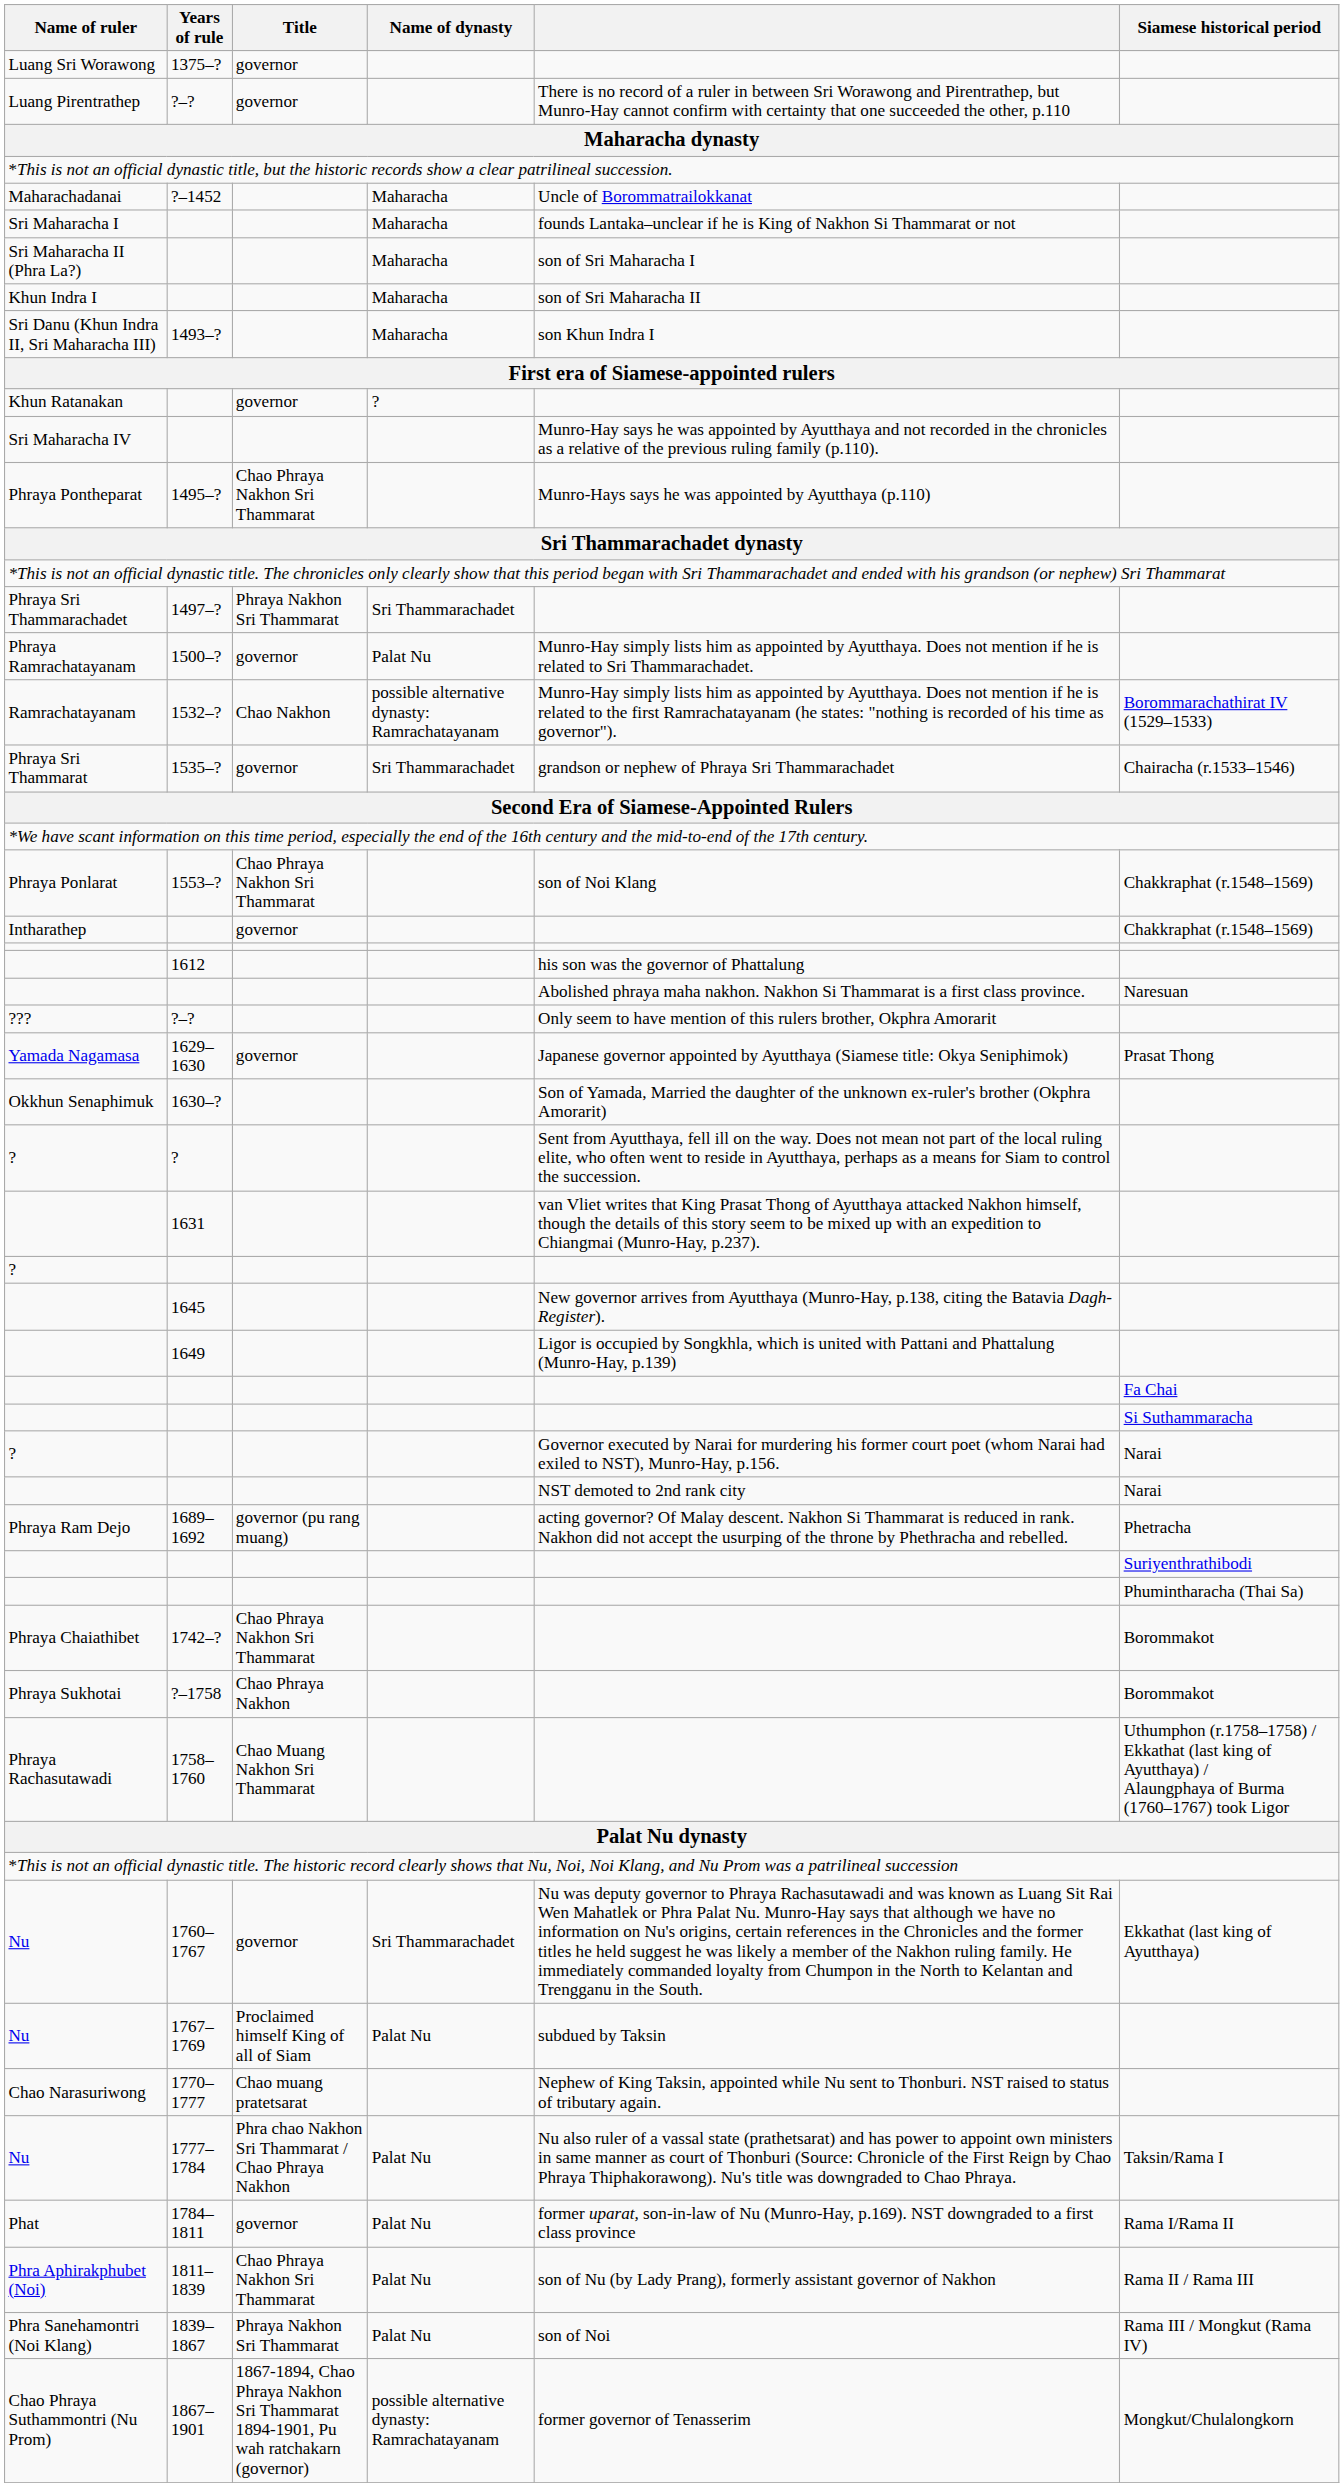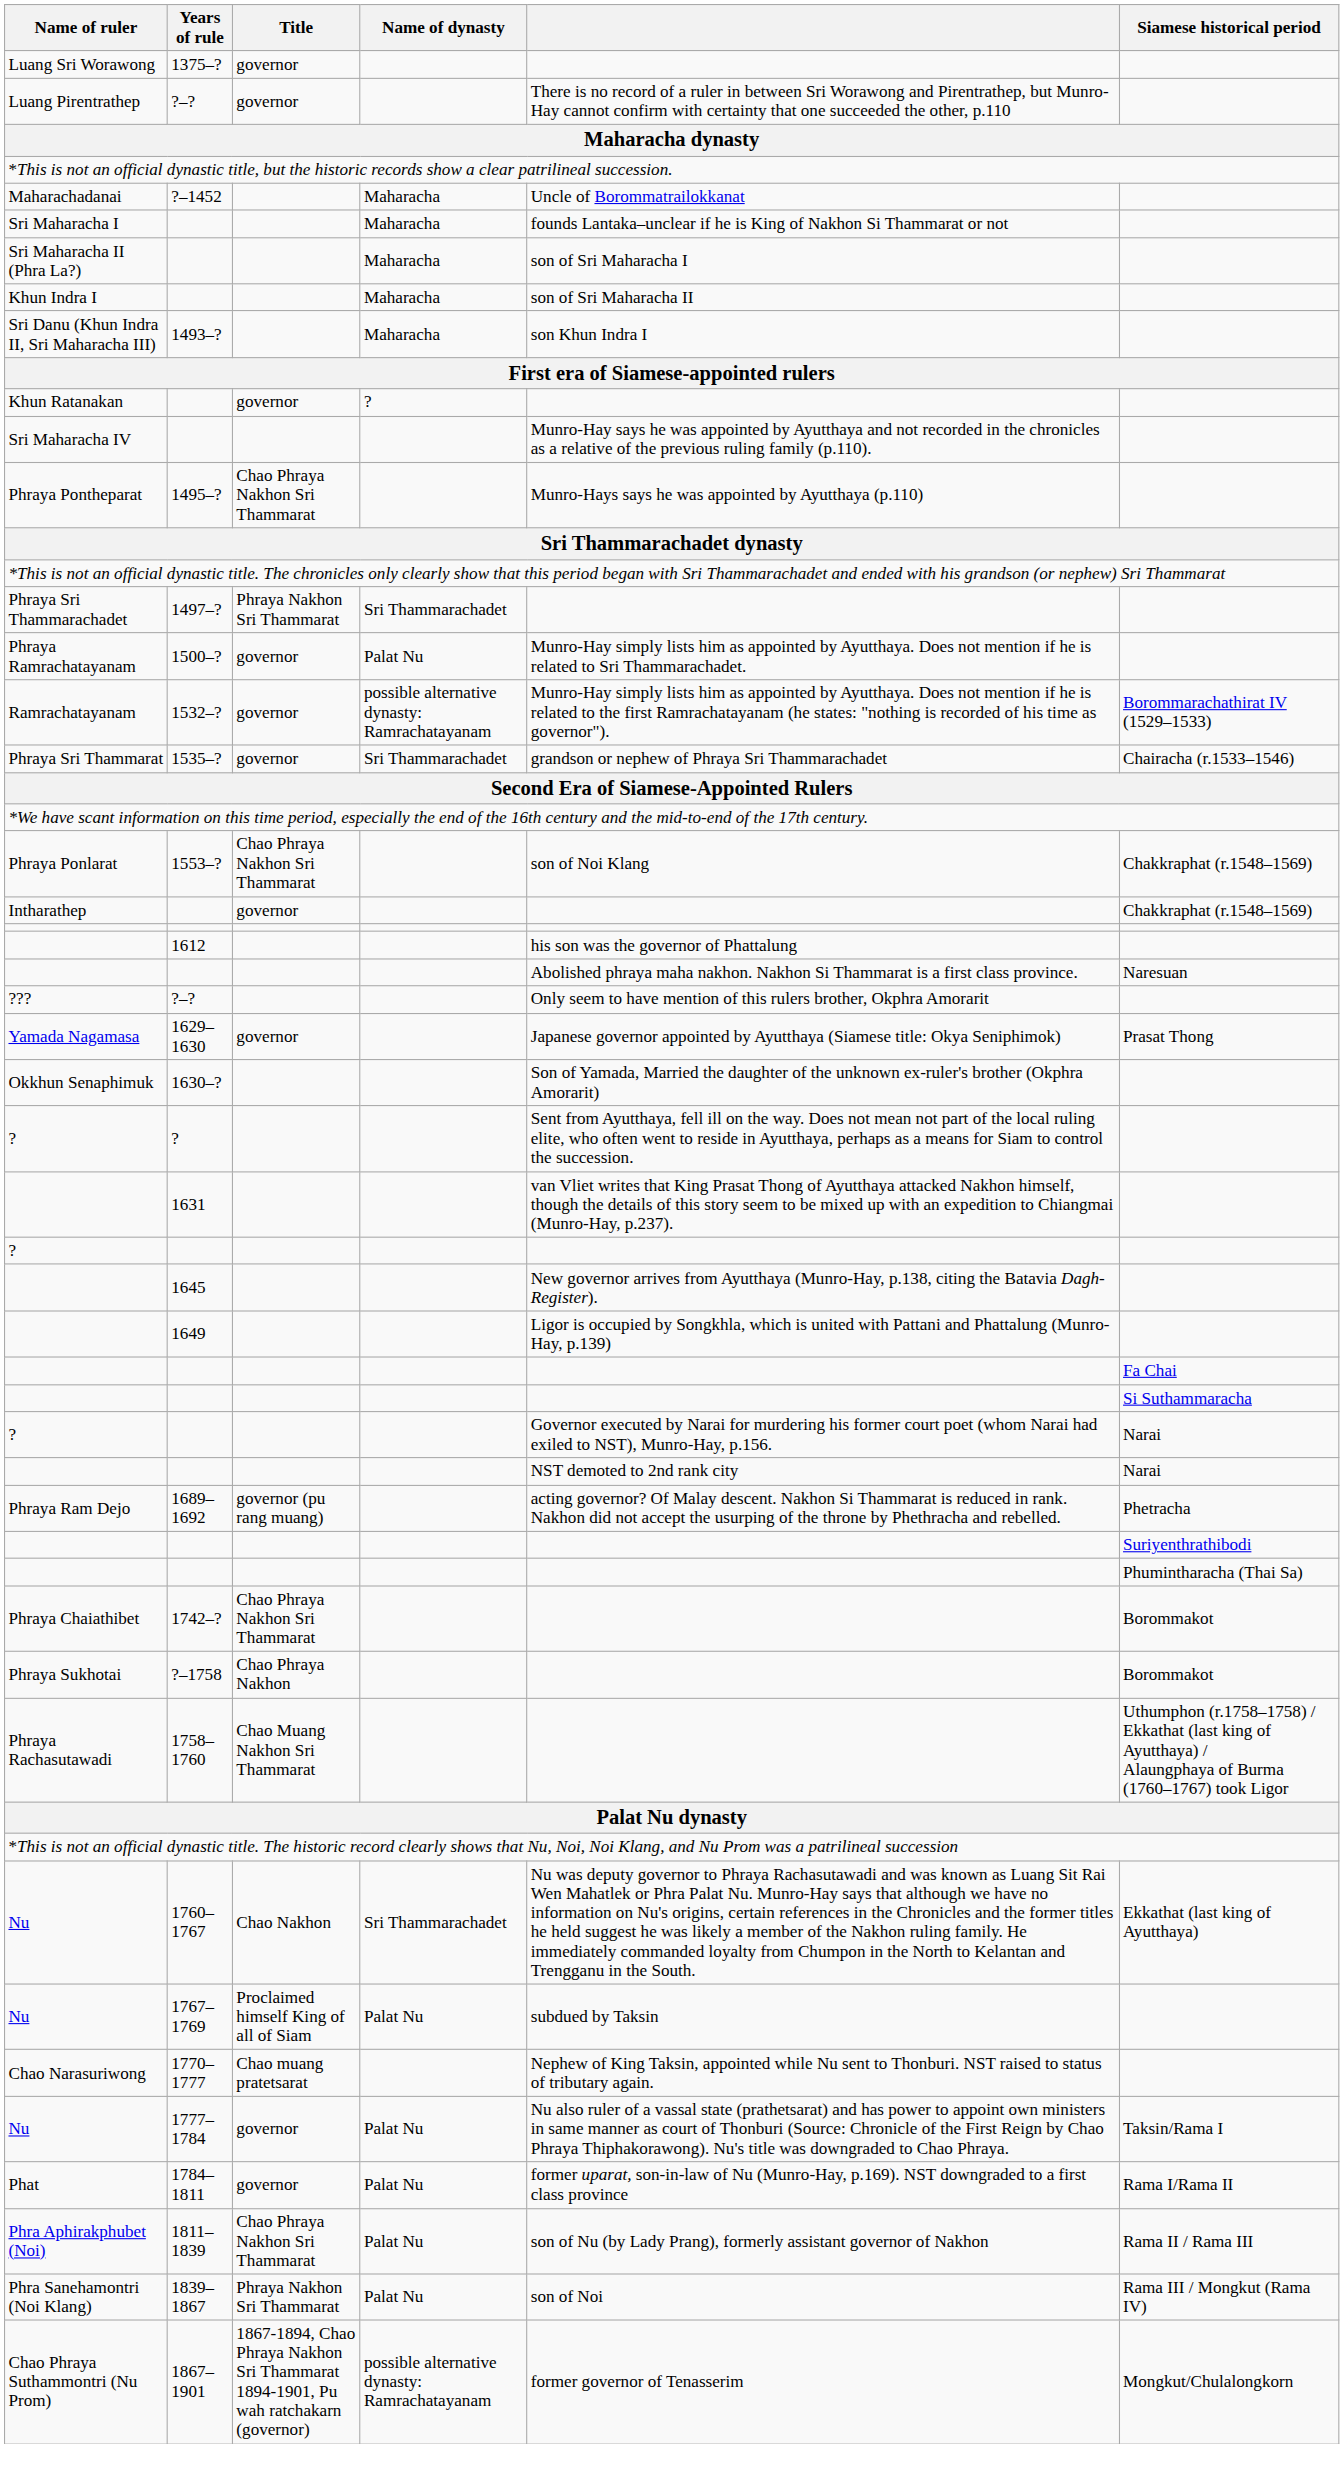Ramrachatayanam | Title: Chao Nakhon -> governor
Nu / 1760–1767 | Title: governor -> Chao Nakhon
Nu / 1777–1784 | Title: Phra chao Nakhon Sri Thammarat / Chao Phraya Nakhon -> governor
